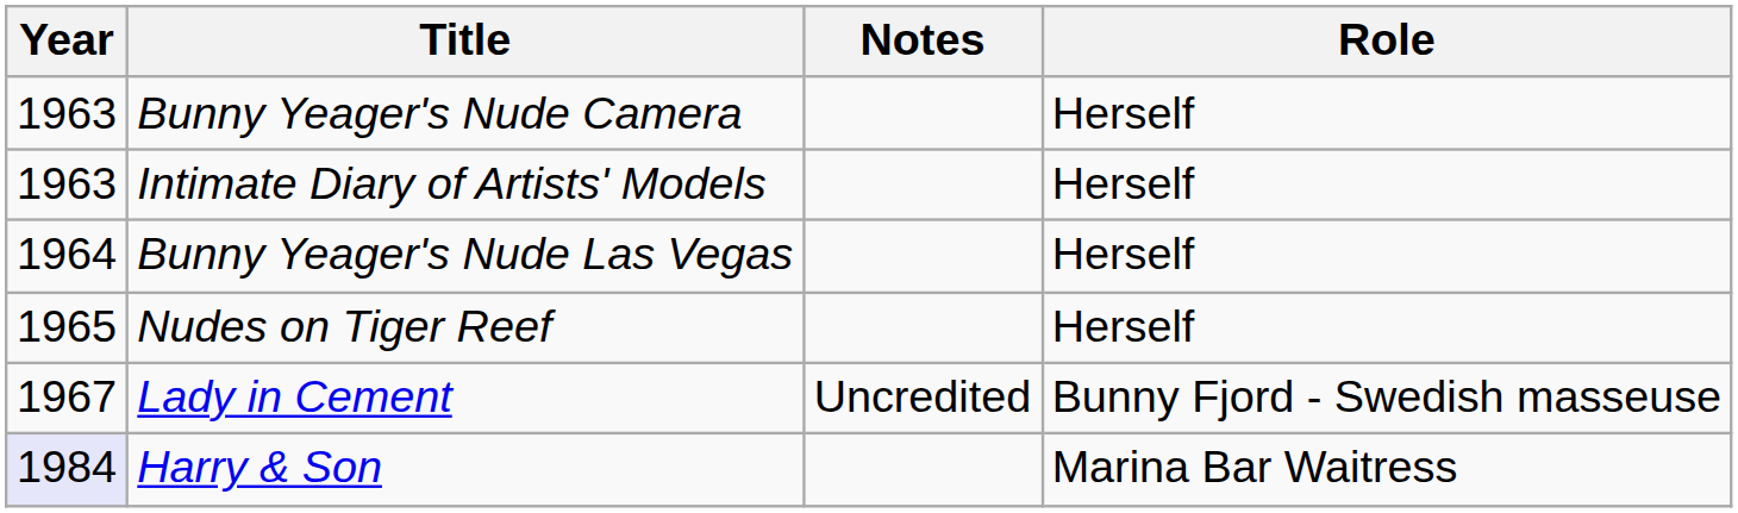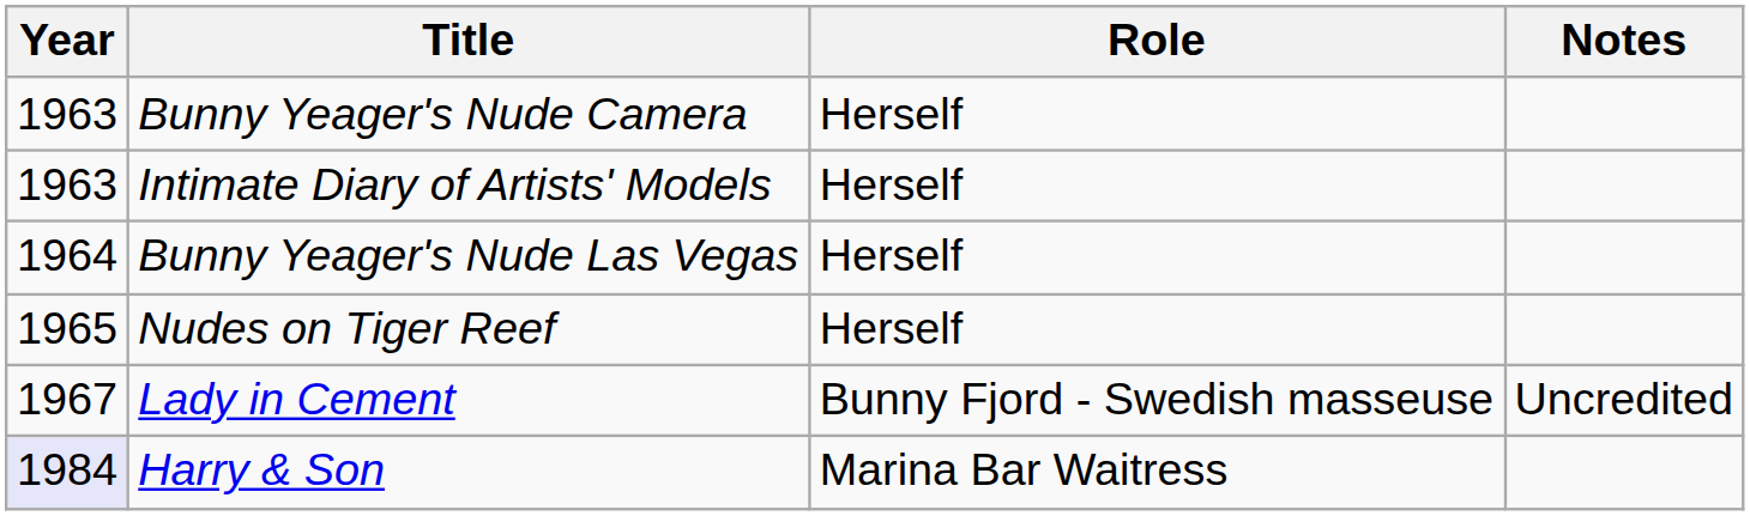columns swapped: Role <-> Notes
